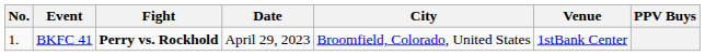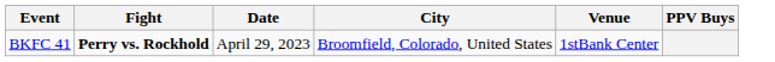- column: No. | 1.
